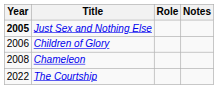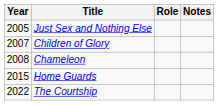Just Sex and Nothing Else | Year: bold -> normal
Children of Glory | Year: 2006 -> 2007
+ row: 2015 | Home Guards
